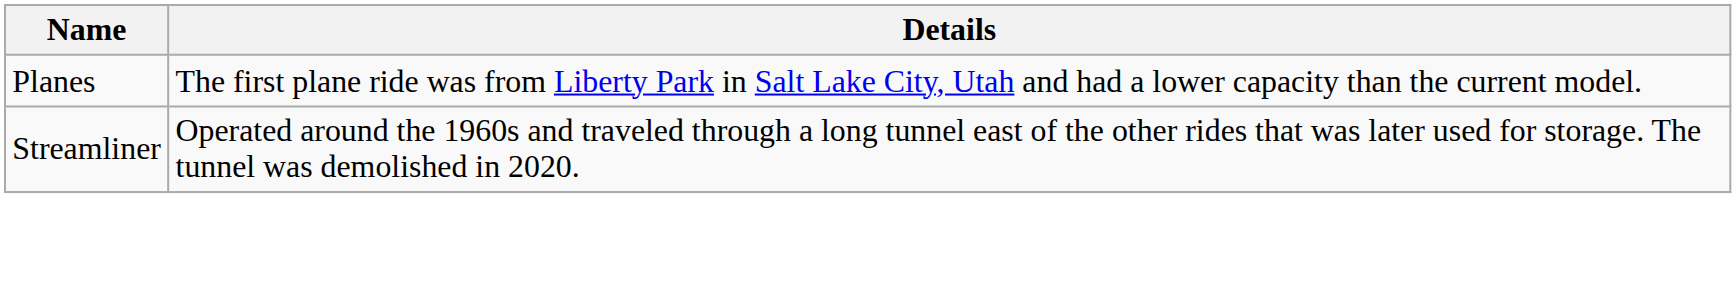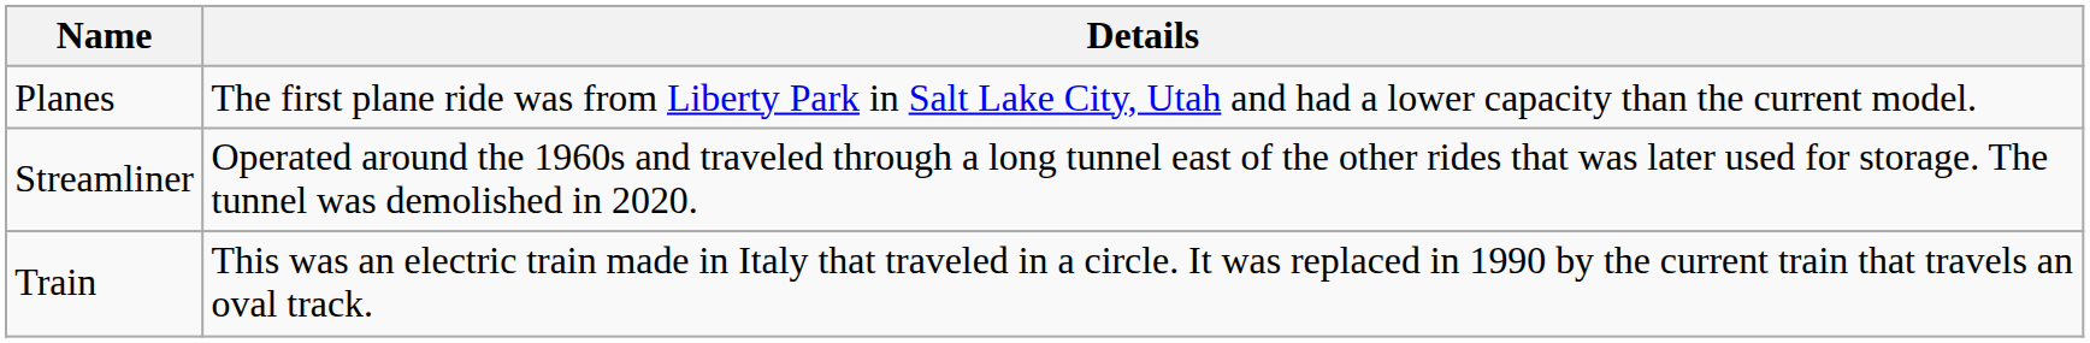+ row: Train | This was an electric train made in Italy that traveled in a circle. It was replaced in 1990 by the current train that travels an oval track.
